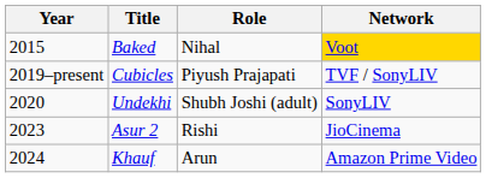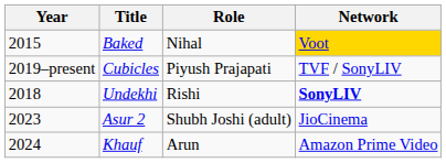Undekhi | Year: 2020 -> 2018
Undekhi | Role: Shubh Joshi (adult) -> Rishi
Undekhi | Network: normal -> bold
Asur 2 | Role: Rishi -> Shubh Joshi (adult)
